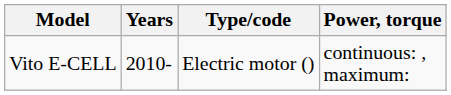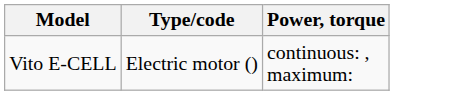- column: Years | 2010-
